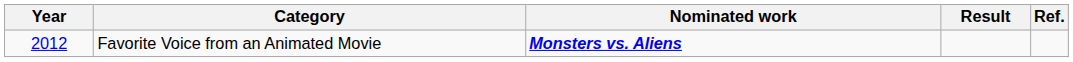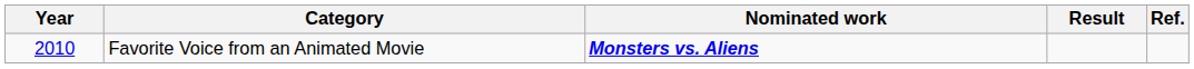Favorite Voice from an Animated Movie | Year: 2012 -> 2010
